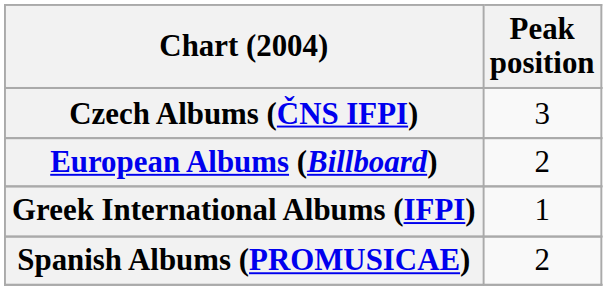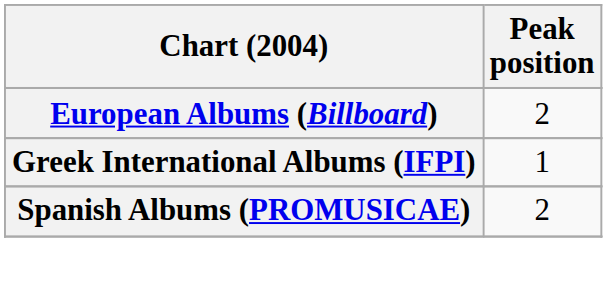- row: Czech Albums (ČNS IFPI) | 3
